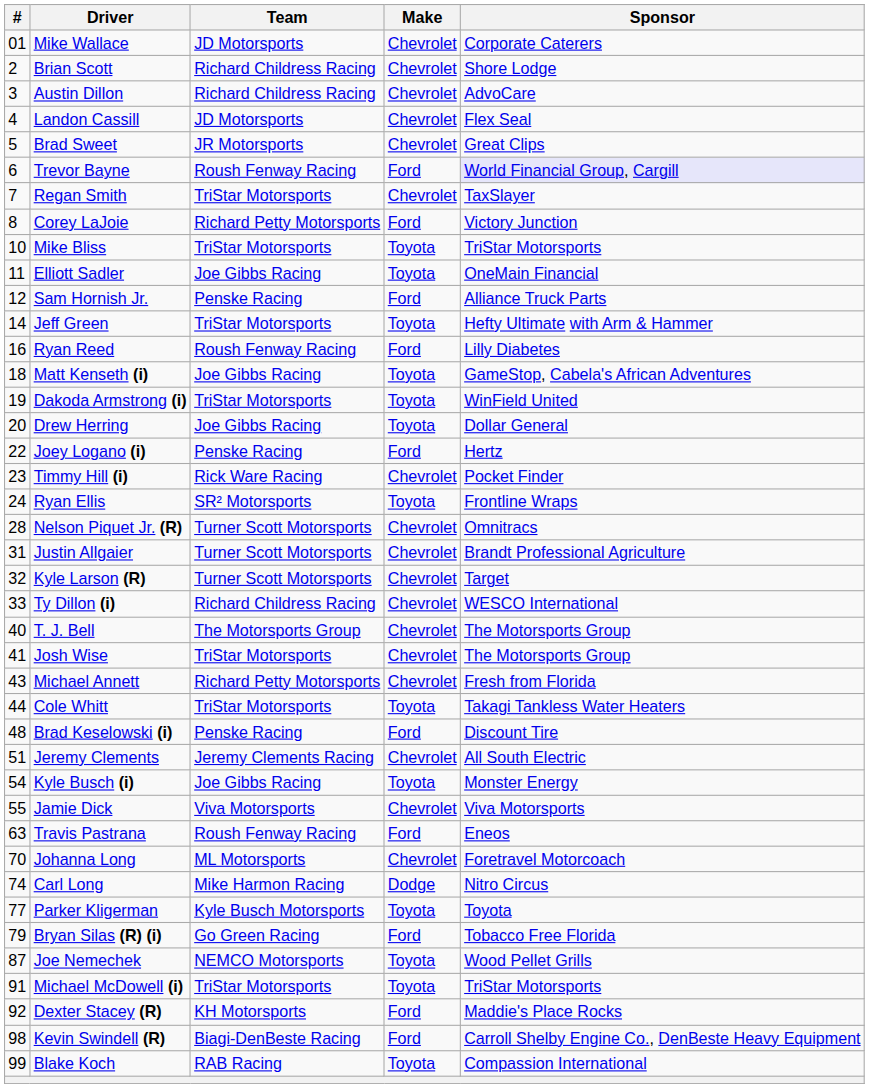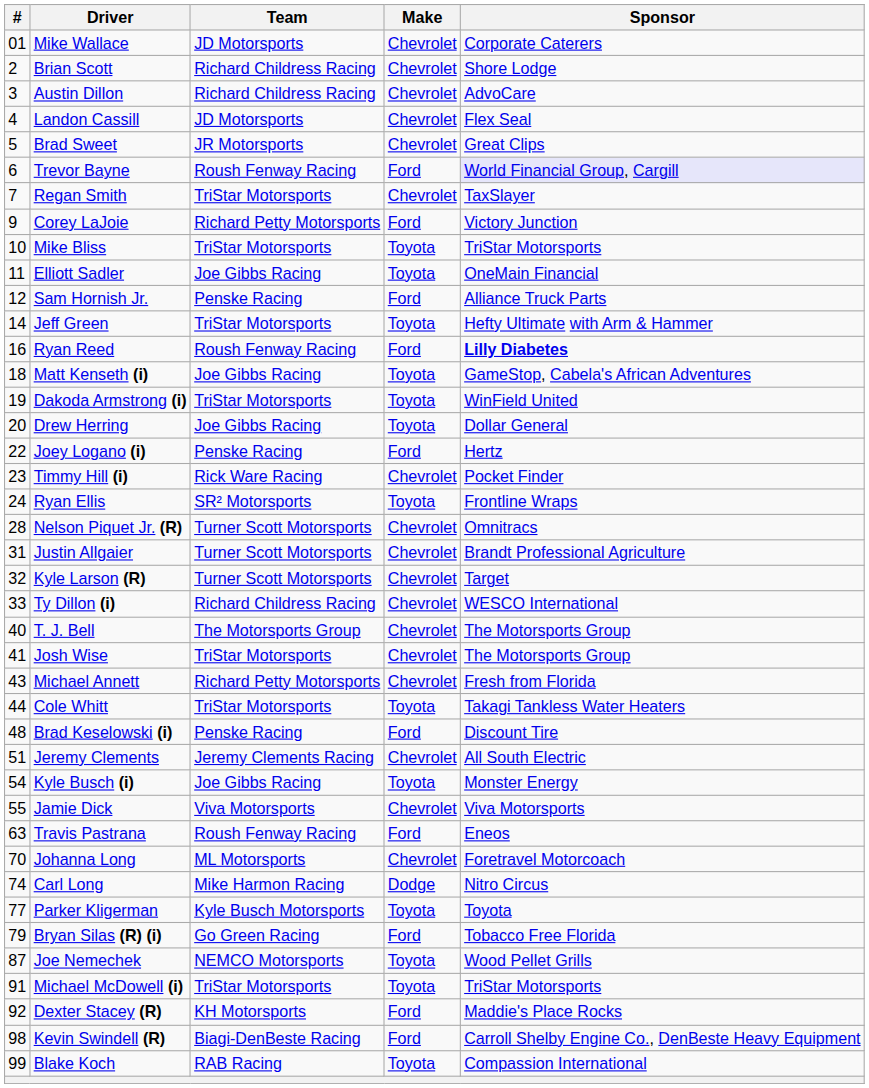Corey LaJoie | #: 8 -> 9
Ryan Reed | Sponsor: normal -> bold
